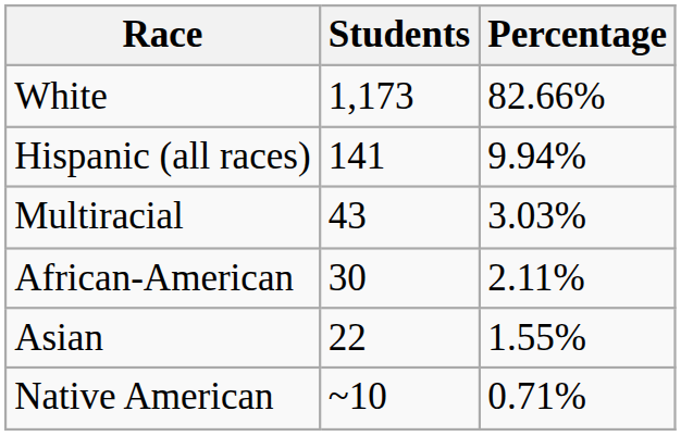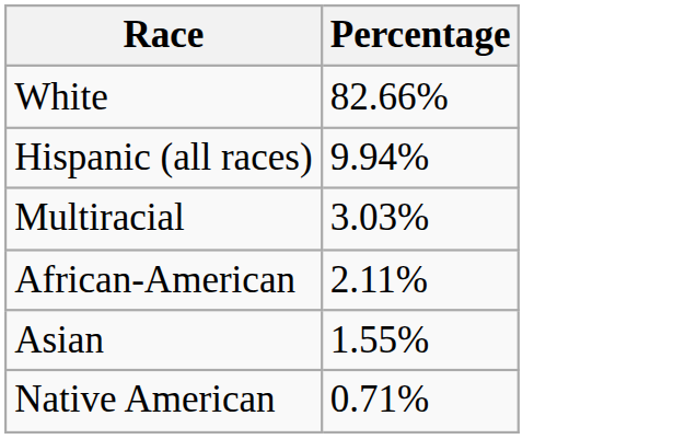- column: Students | 1,173 | 141 | 43 | 30 | 22 | ~10
